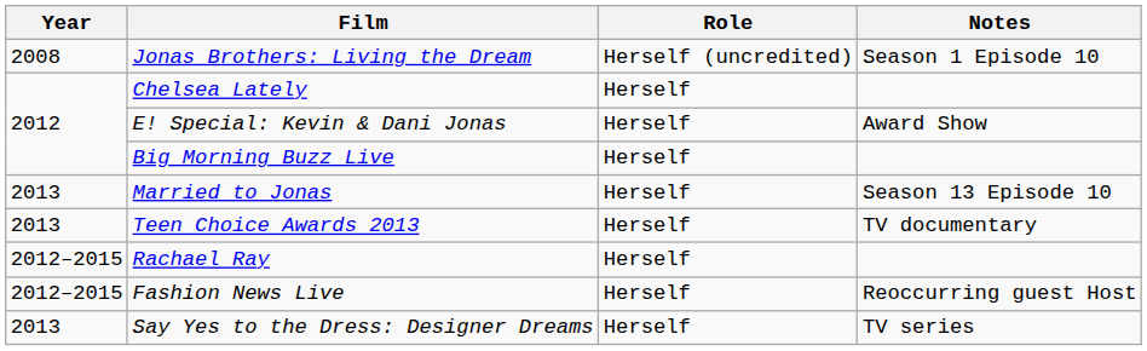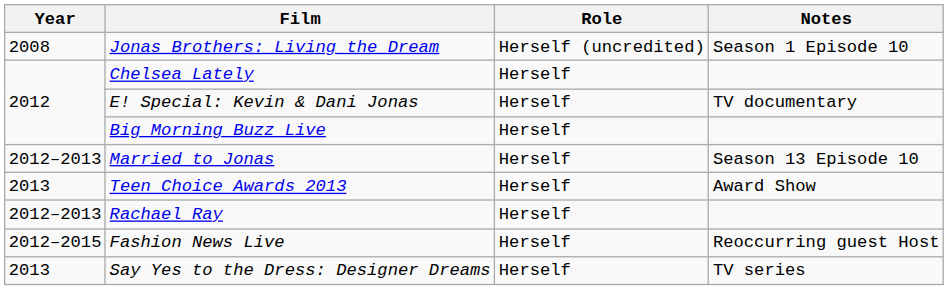E! Special: Kevin & Dani Jonas | Notes: Award Show -> TV documentary
Married to Jonas | Year: 2013 -> 2012–2013
Teen Choice Awards 2013 | Notes: TV documentary -> Award Show
Rachael Ray | Year: 2012–2015 -> 2012–2013
